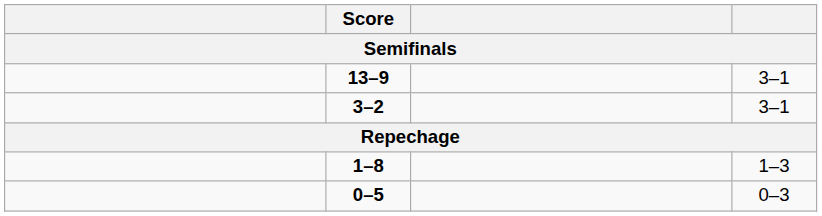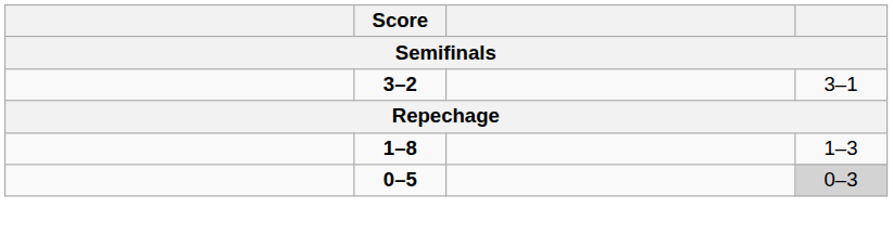- row: 13–9 | 3–1
0–5 | column 4: no background -> lightgrey background
